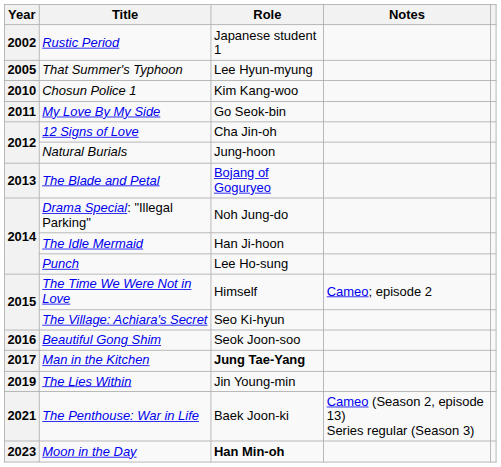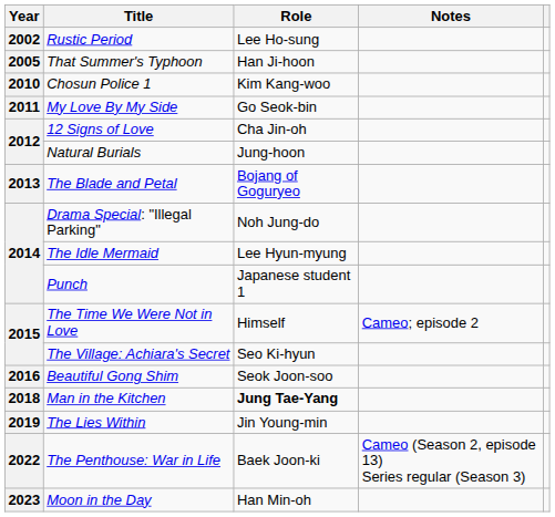Rustic Period | Role: Japanese student 1 -> Lee Ho-sung
That Summer's Typhoon | Role: Lee Hyun-myung -> Han Ji-hoon
The Idle Mermaid | Role: Han Ji-hoon -> Lee Hyun-myung
Punch | Role: Lee Ho-sung -> Japanese student 1
Man in the Kitchen | Year: 2017 -> 2018
The Penthouse: War in Life | Year: 2021 -> 2022
Moon in the Day | Role: bold -> normal
